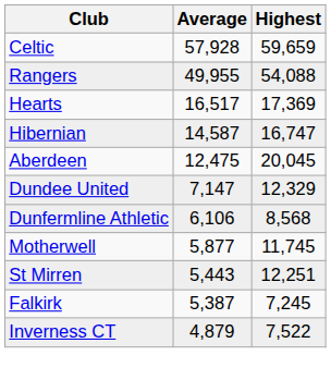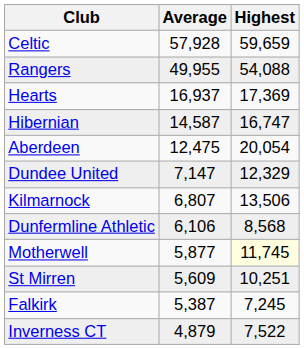Hearts | Average: 16,517 -> 16,937
Aberdeen | Highest: 20,045 -> 20,054
+ row: Kilmarnock | 6,807 | 13,506
Motherwell | Highest: no background -> lightyellow background
St Mirren | Average: 5,443 -> 5,609
St Mirren | Highest: 12,251 -> 10,251
